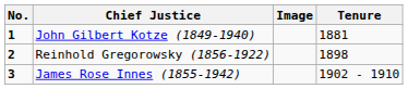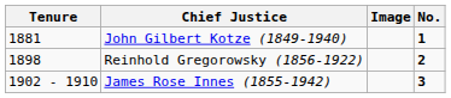columns swapped: No. <-> Tenure
